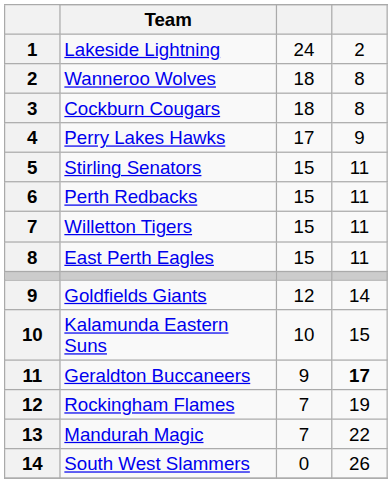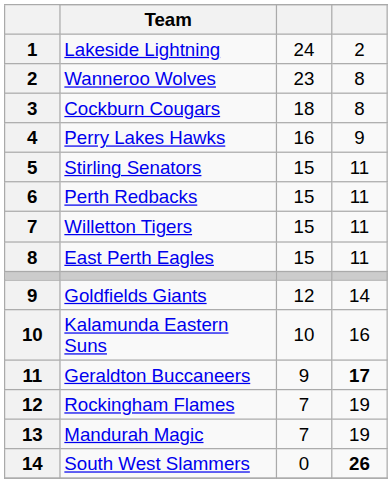Wanneroo Wolves | column 3: 18 -> 23
Perry Lakes Hawks | column 3: 17 -> 16
Kalamunda Eastern Suns | column 4: 15 -> 16
Mandurah Magic | column 4: 22 -> 19
South West Slammers | column 4: normal -> bold
